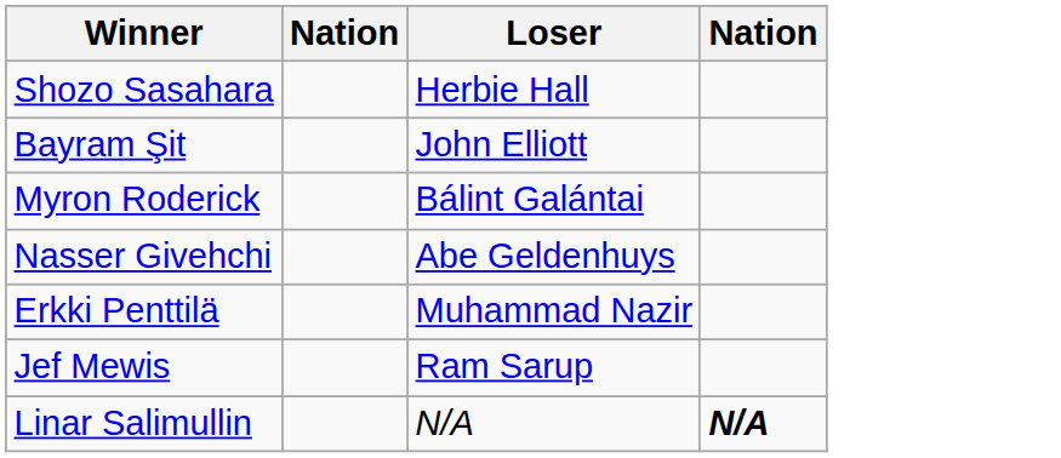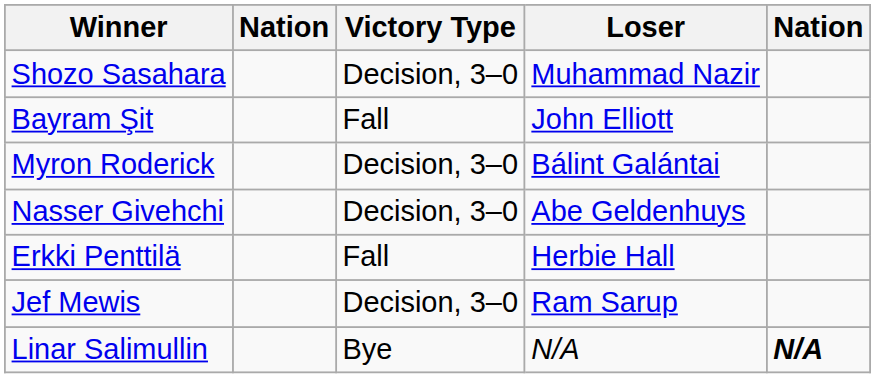+ column: Victory Type | Decision, 3–0 | Fall | Decision, 3–0 | Decision, 3–0 | Fall | Decision, 3–0 | Bye
Shozo Sasahara | Loser: Herbie Hall -> Muhammad Nazir
Erkki Penttilä | Loser: Muhammad Nazir -> Herbie Hall
